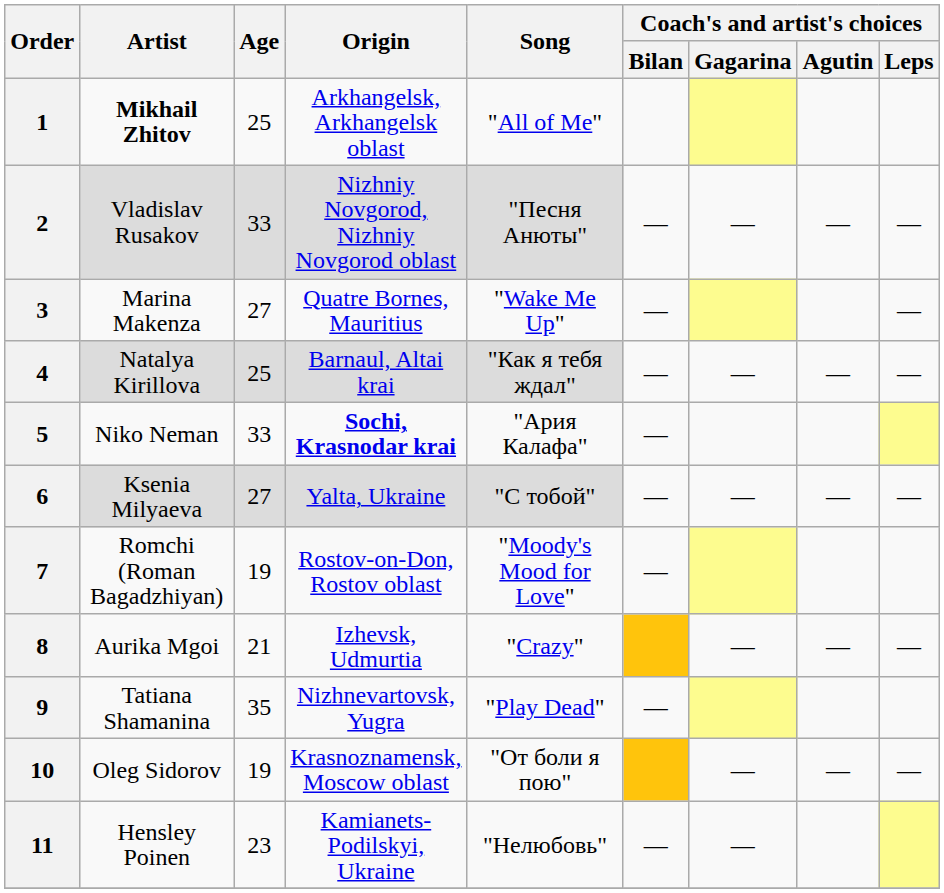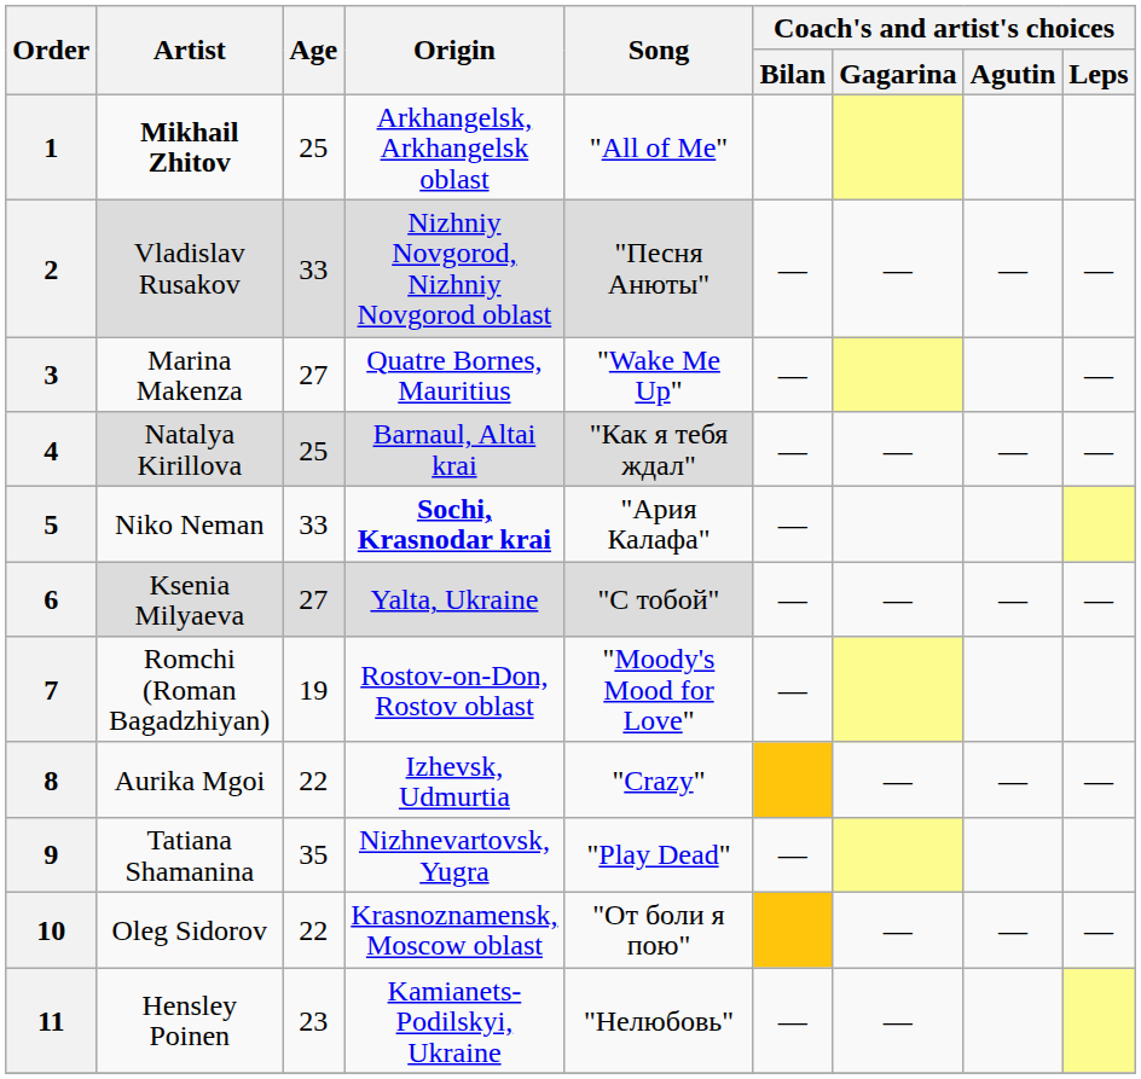8 | Age: 21 -> 22
10 | Age: 19 -> 22
